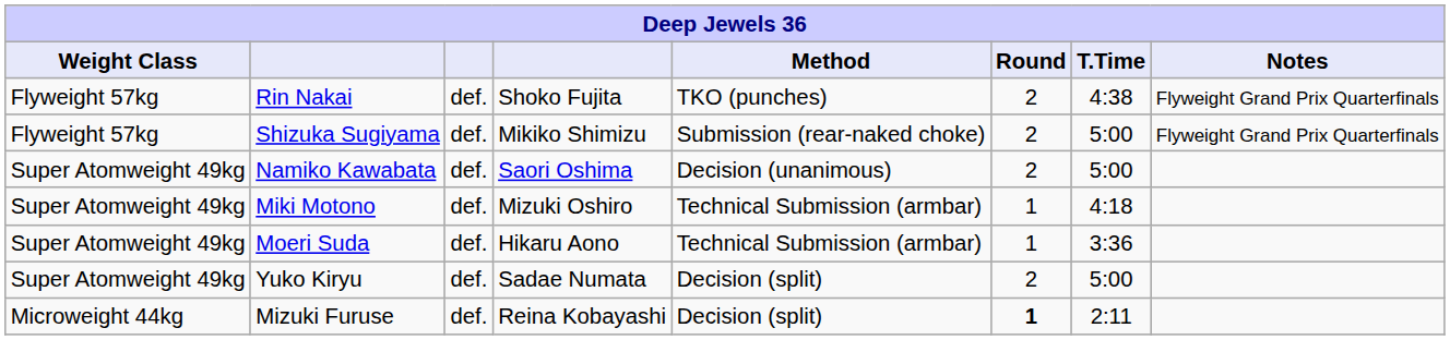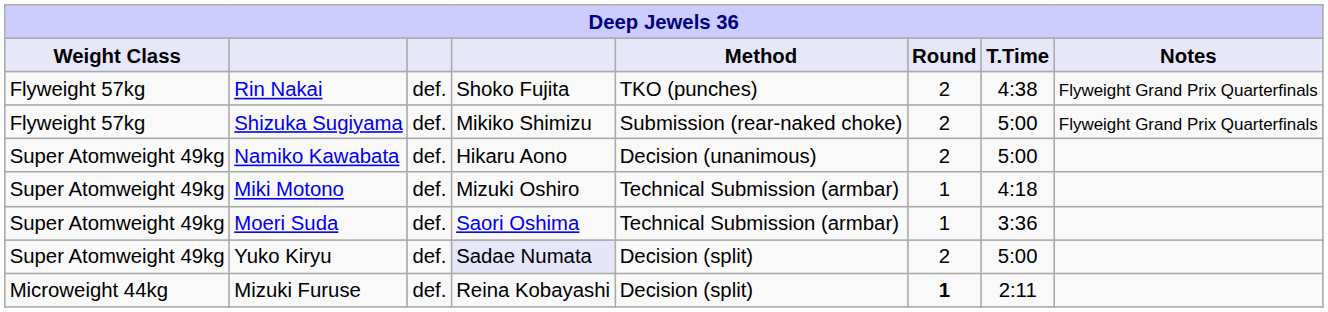Namiko Kawabata | column 4: Saori Oshima -> Hikaru Aono
Moeri Suda | column 4: Hikaru Aono -> Saori Oshima
Yuko Kiryu | column 4: no background -> lavender background
